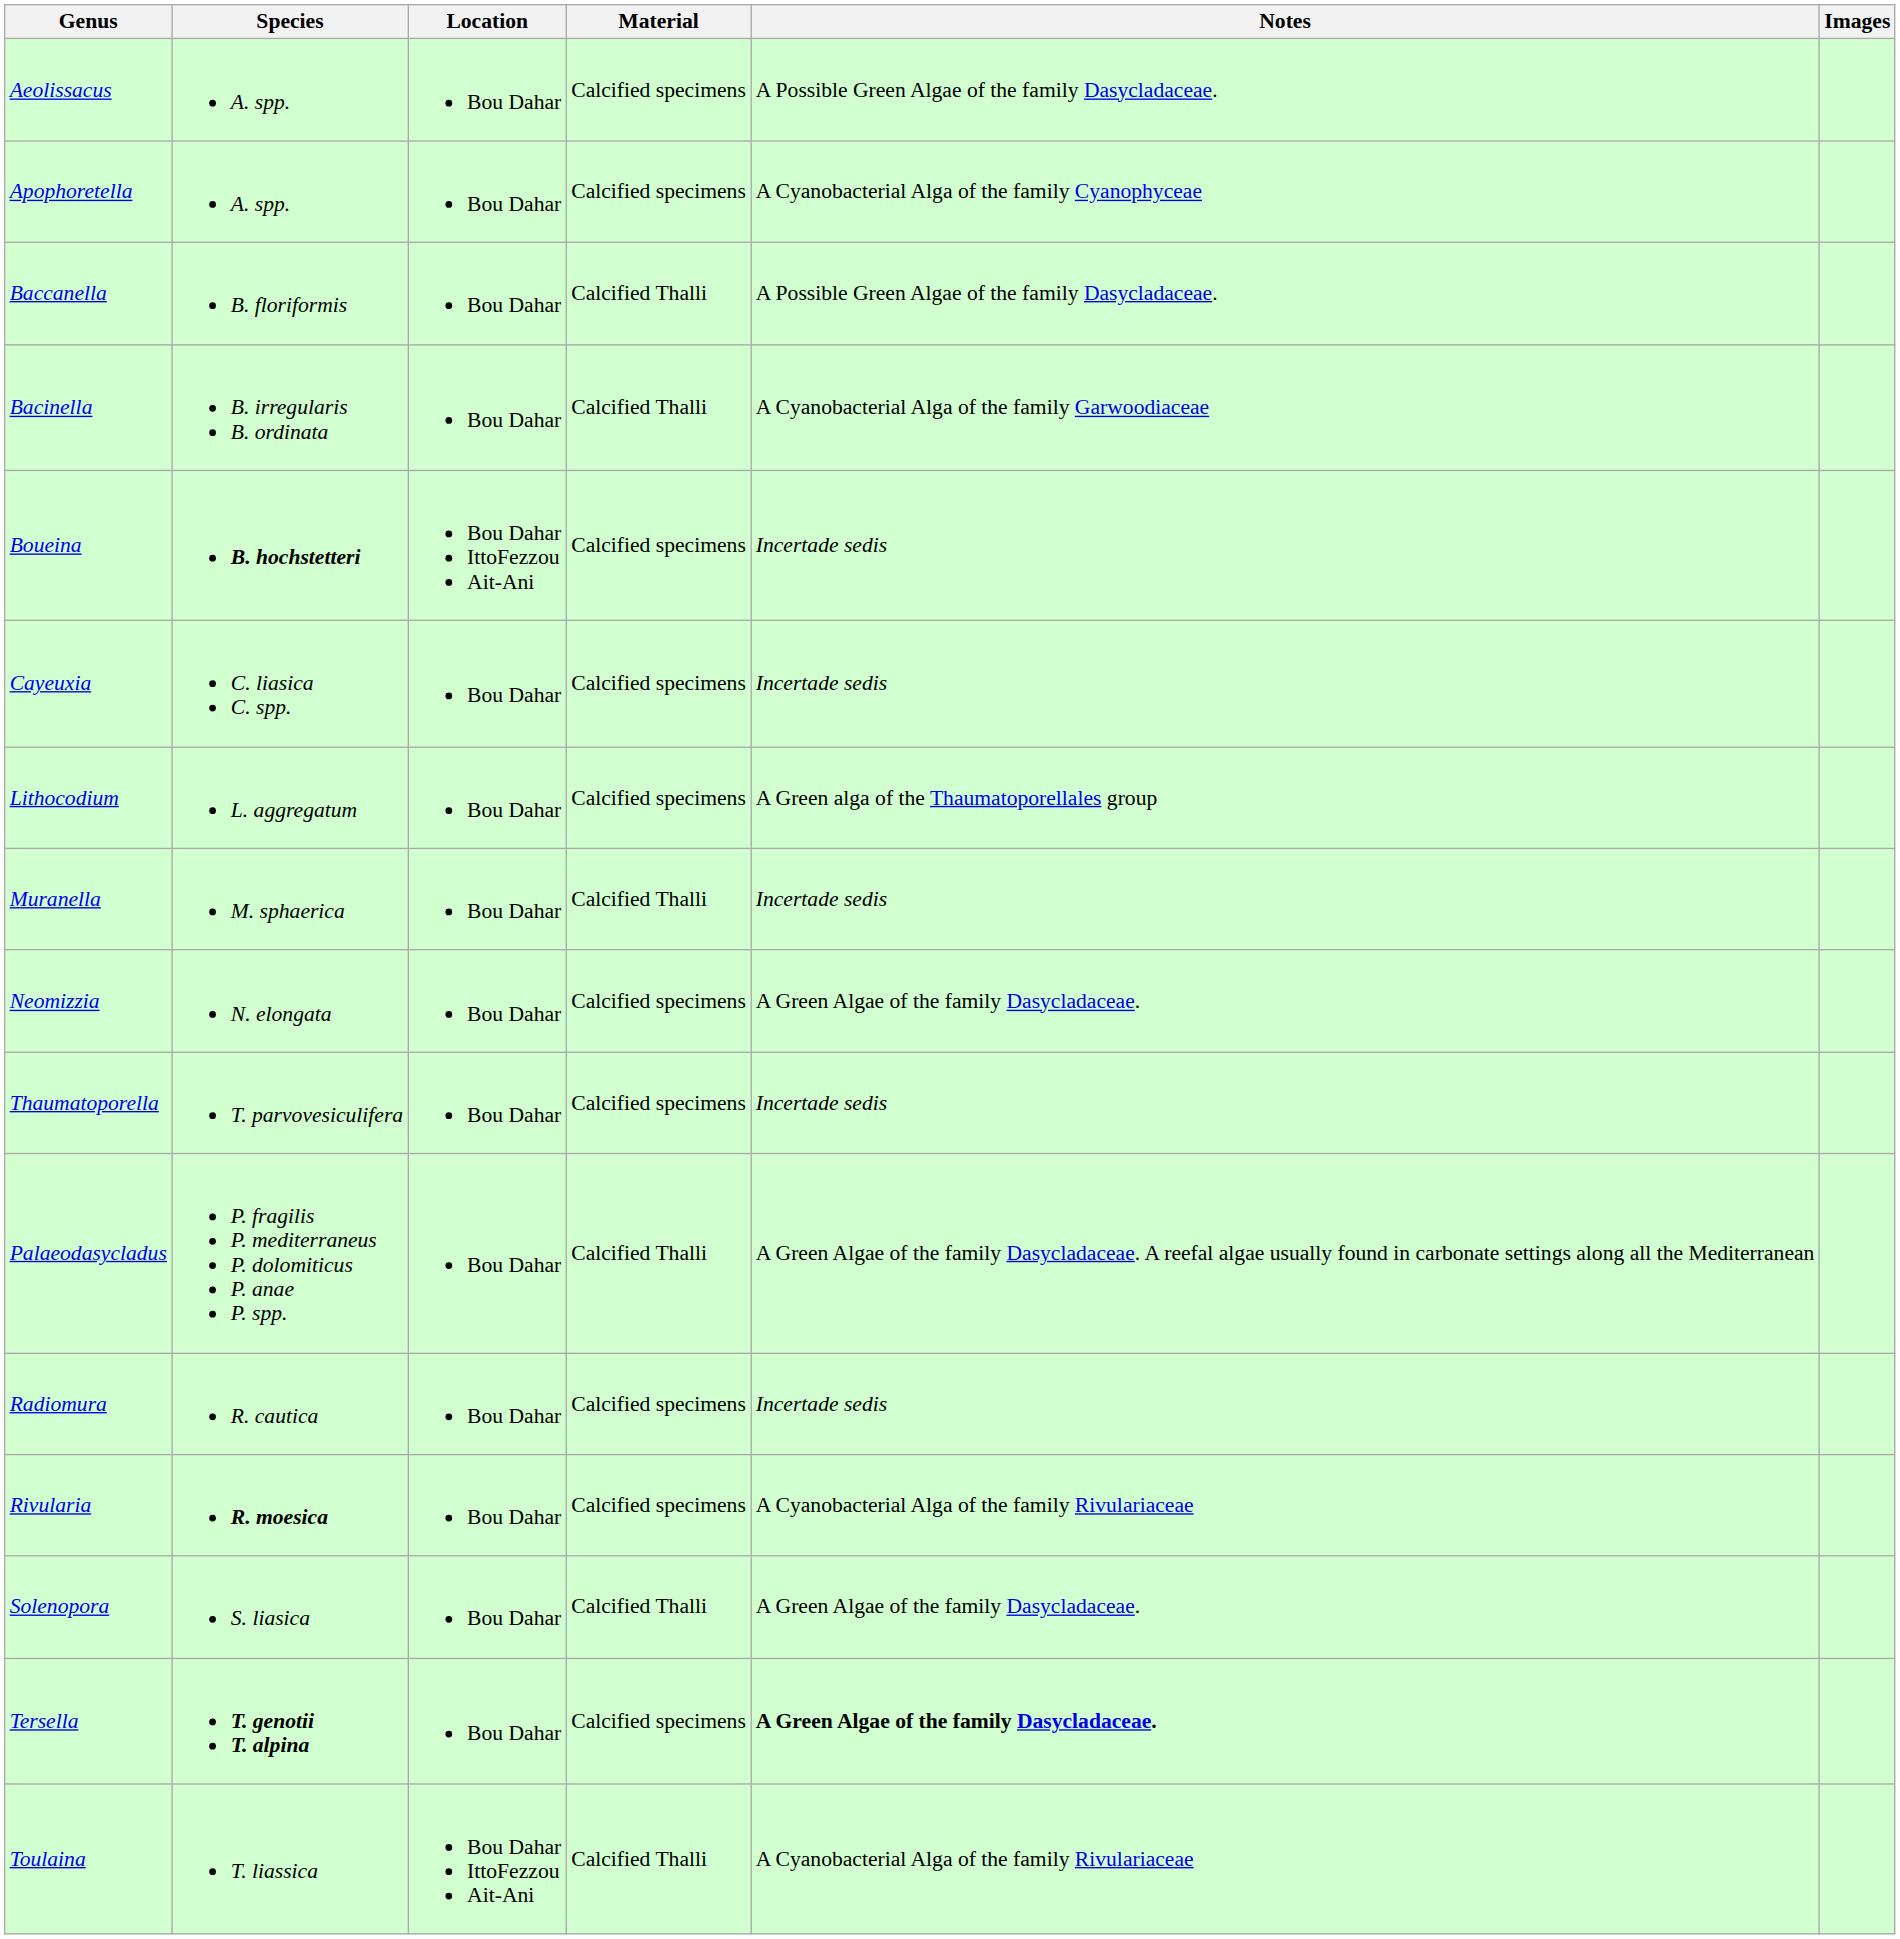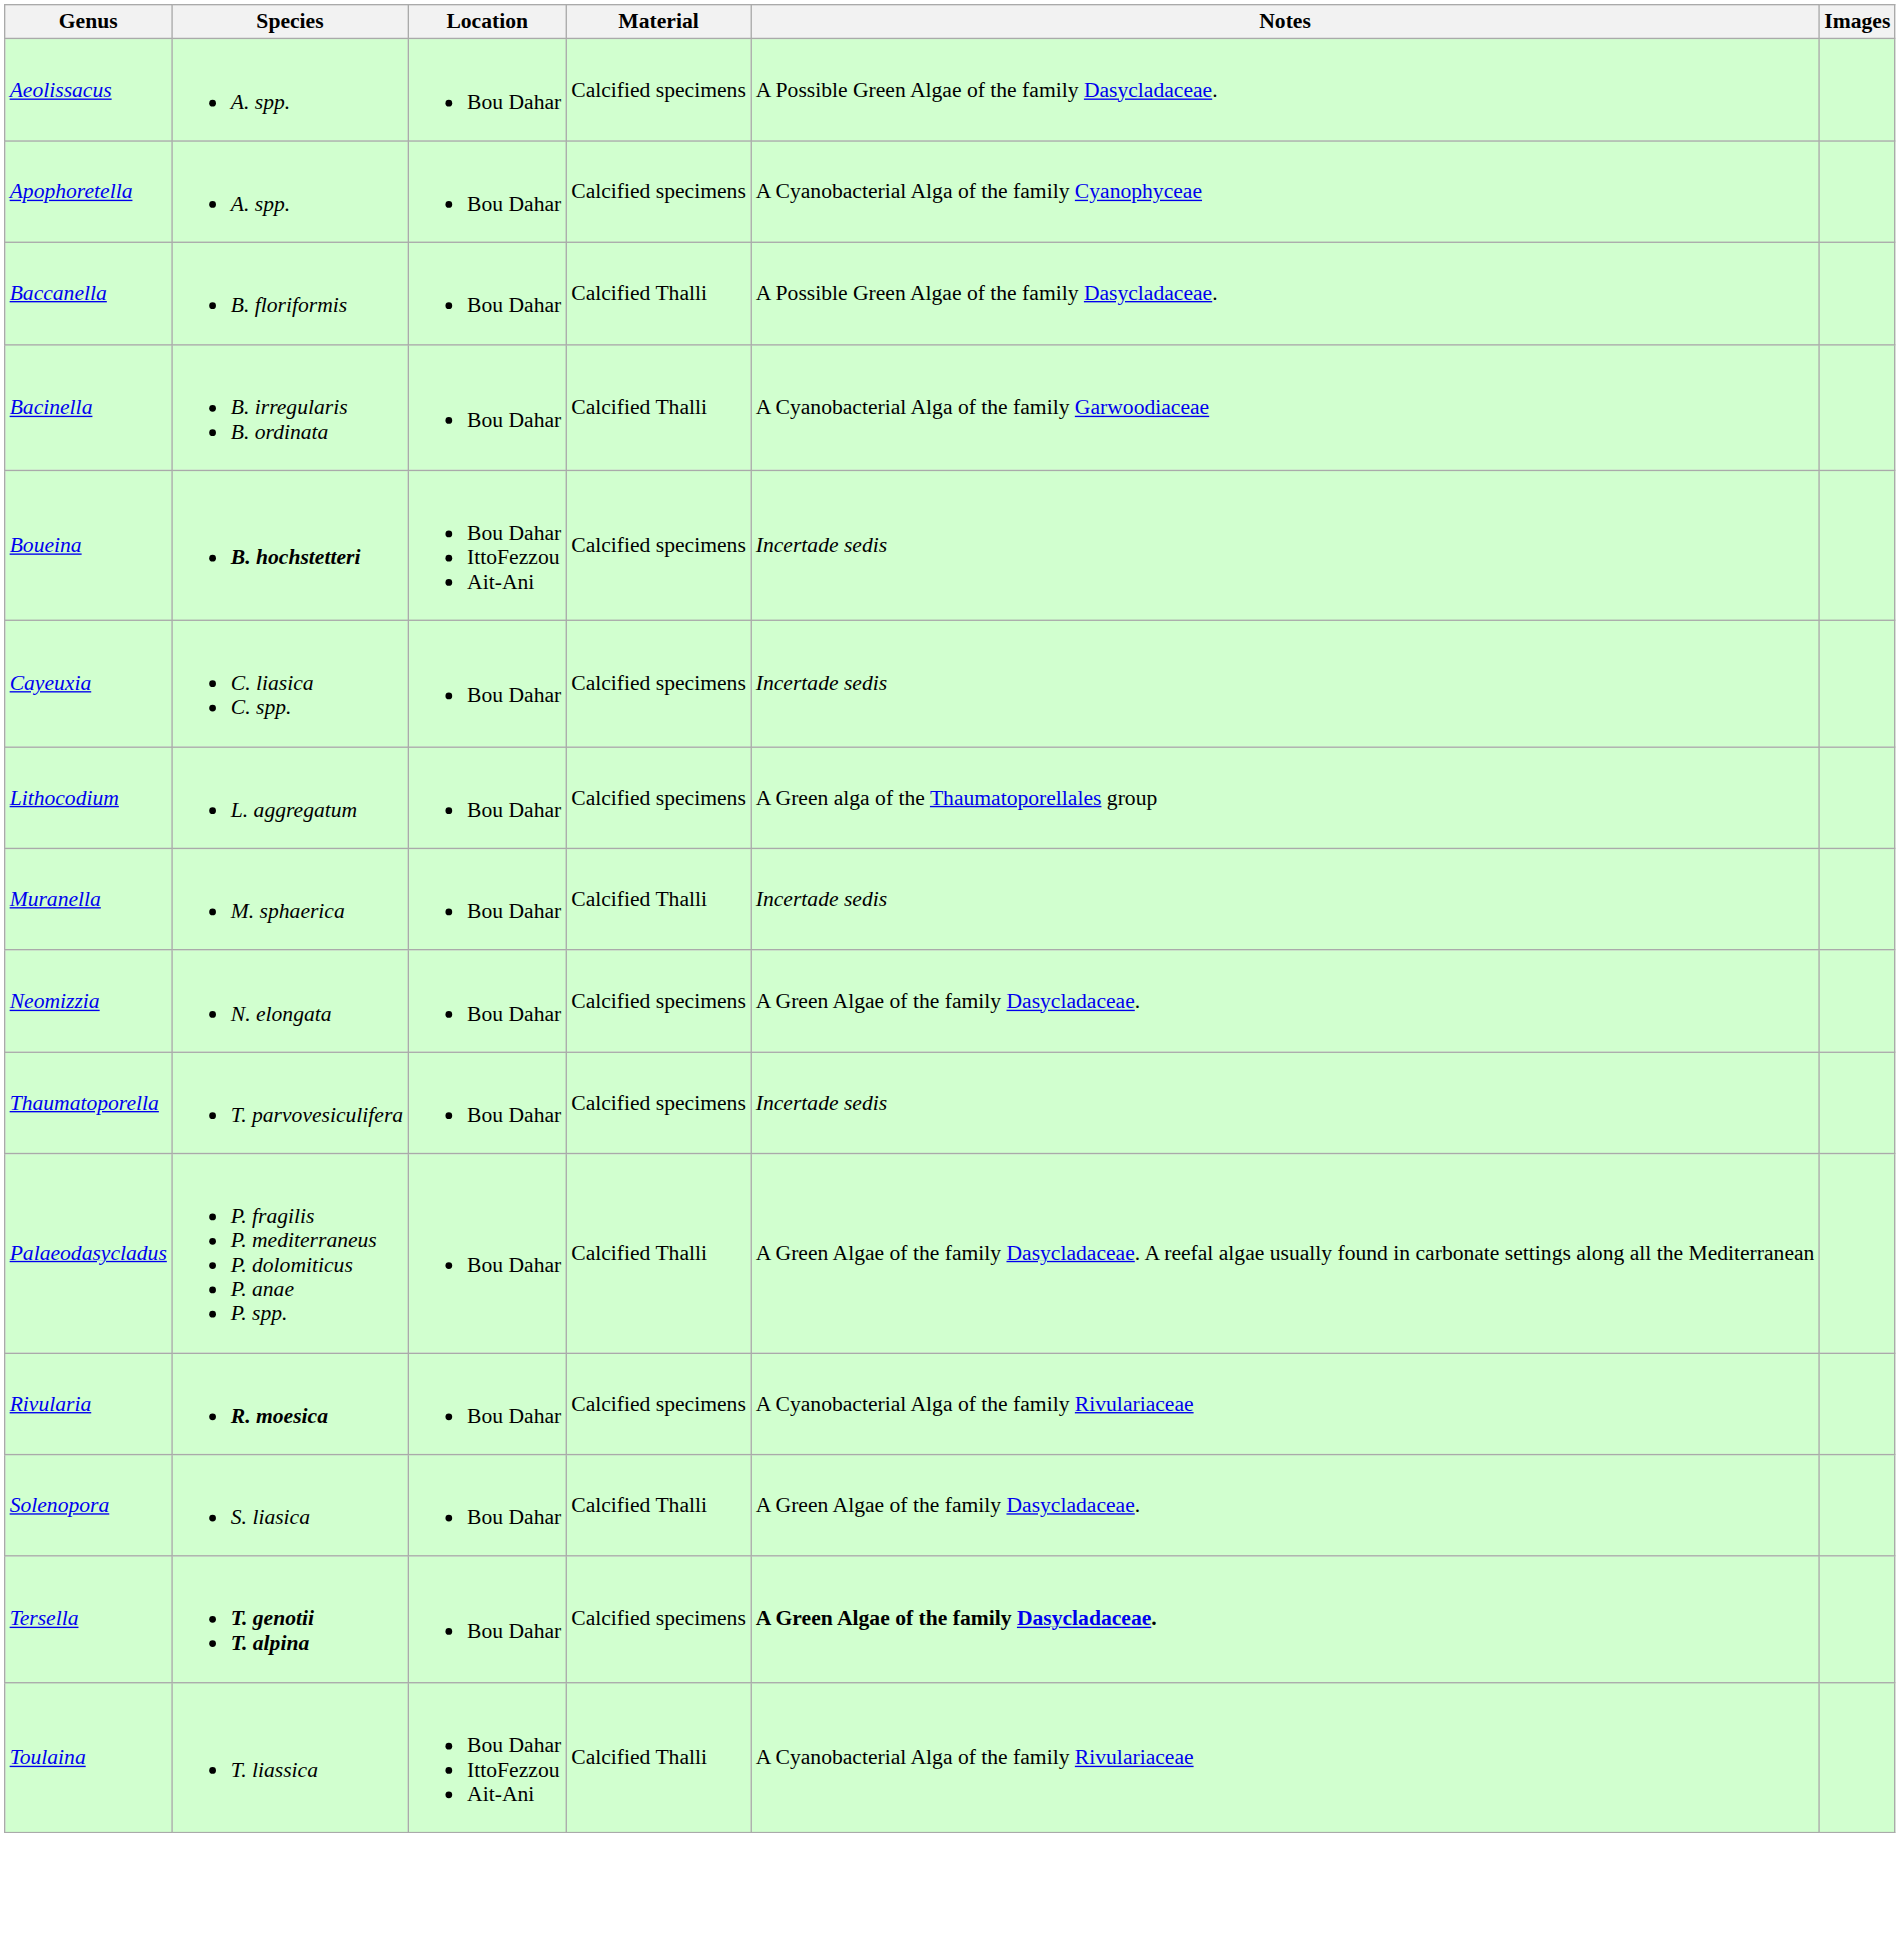- row: Radiomura | R. cautica | Bou Dahar | Calcified specimens | Incertade sedis
